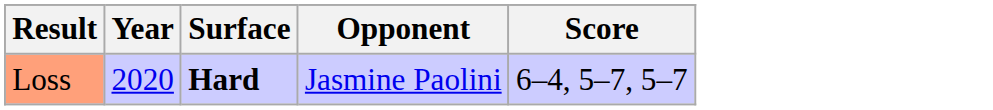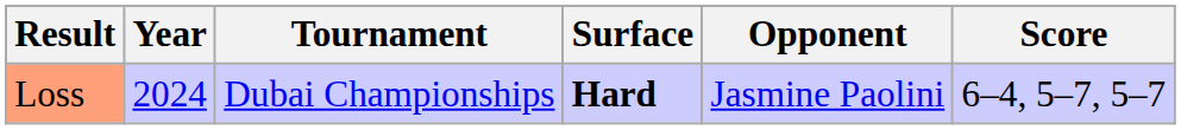+ column: Tournament | Dubai Championships
Loss | Year: 2020 -> 2024
